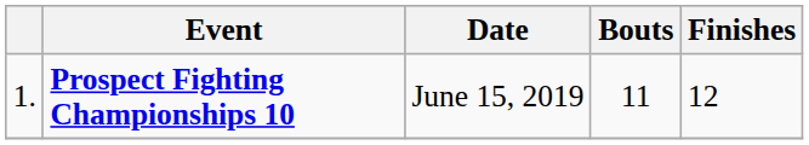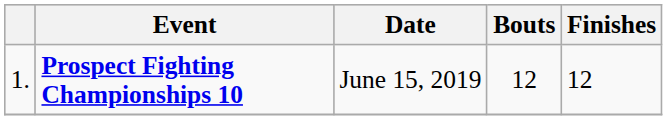Prospect Fighting Championships 10 | Bouts: 11 -> 12
